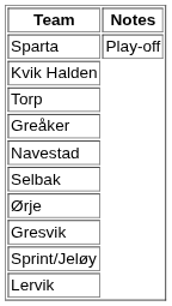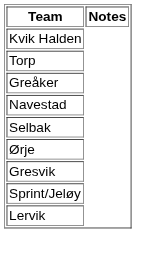- row: Sparta | Play-off
